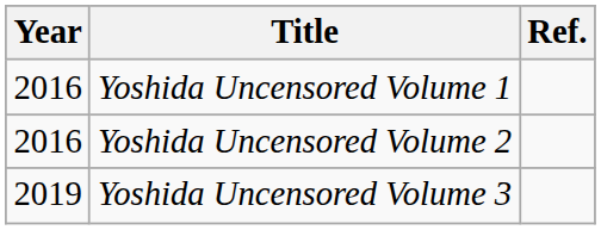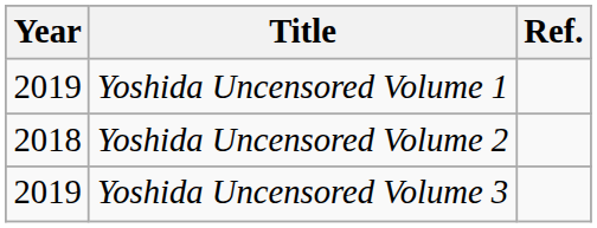Yoshida Uncensored Volume 1 | Year: 2016 -> 2019
Yoshida Uncensored Volume 2 | Year: 2016 -> 2018
